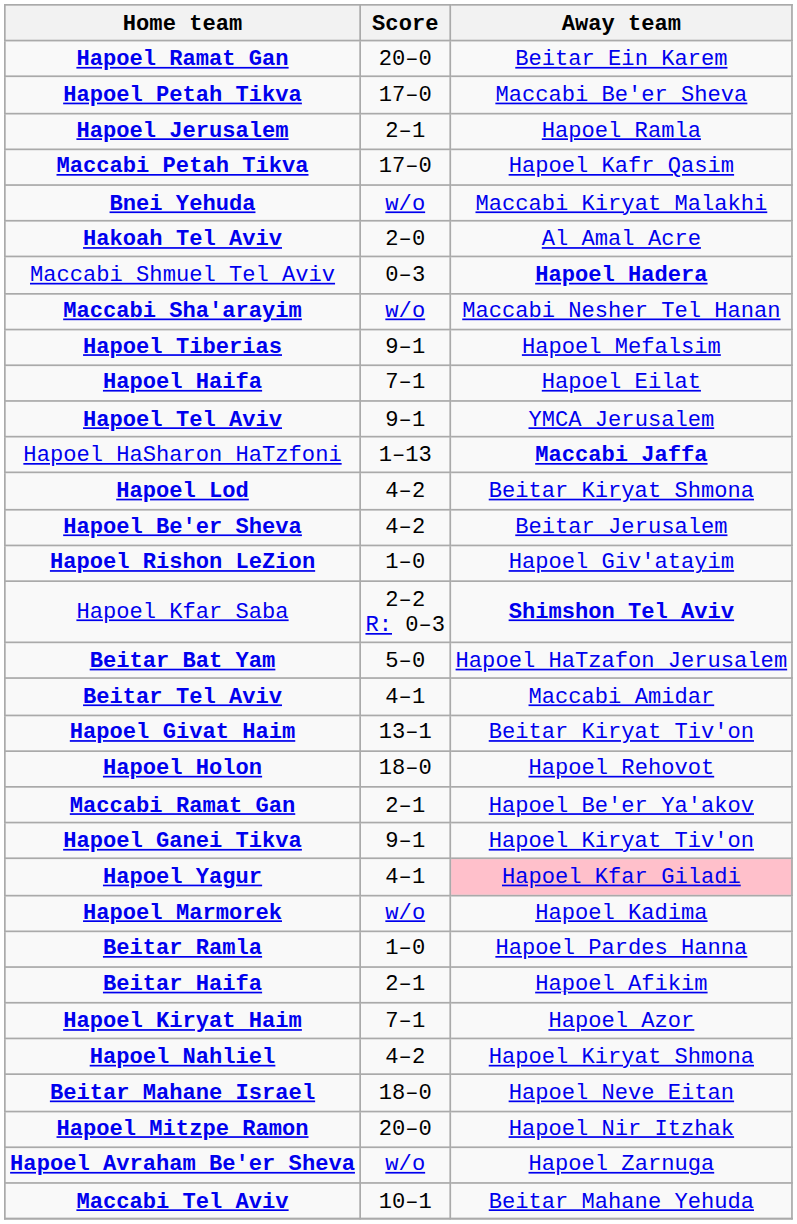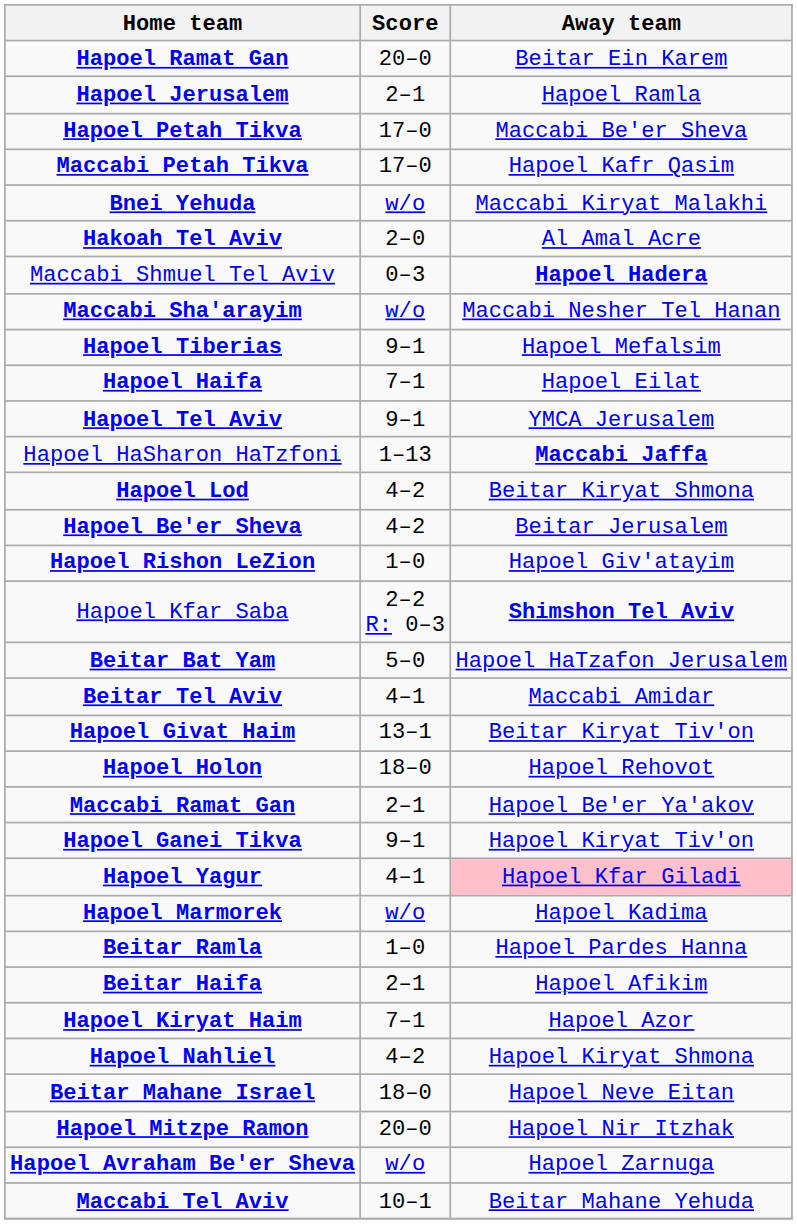rows swapped: Hapoel Jerusalem <-> Hapoel Petah Tikva
